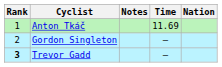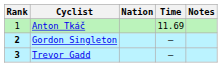columns swapped: Nation <-> Notes
Gordon Singleton | Rank: normal -> bold
